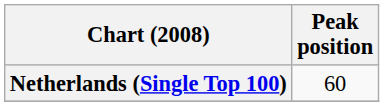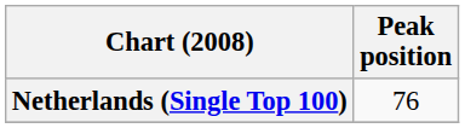Netherlands (Single Top 100) | Peak position: 60 -> 76
